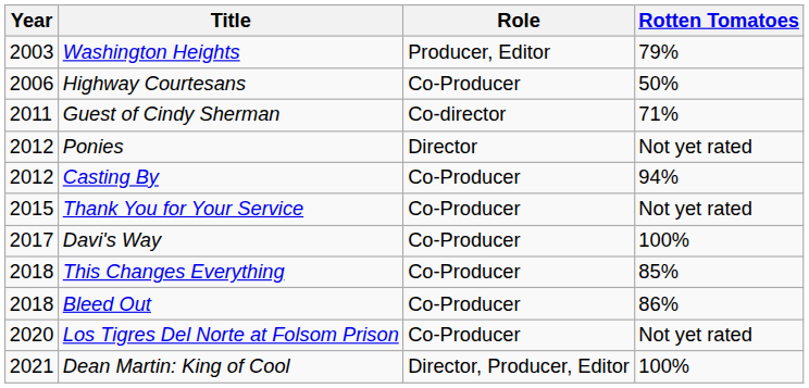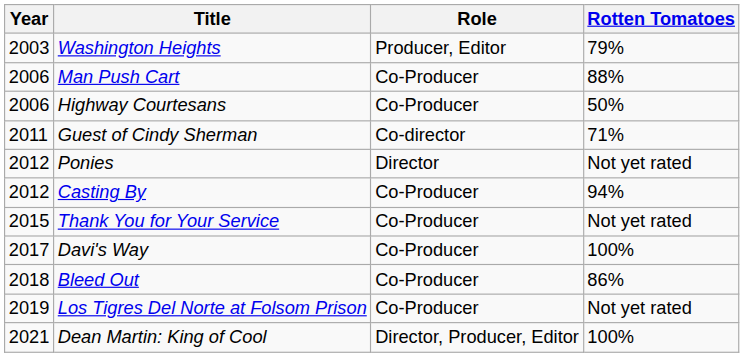+ row: 2006 | Man Push Cart | Co-Producer | 88%
- row: 2018 | This Changes Everything | Co-Producer | 85%
Los Tigres Del Norte at Folsom Prison | Year: 2020 -> 2019
